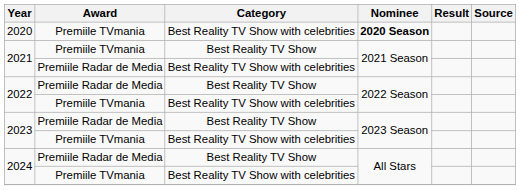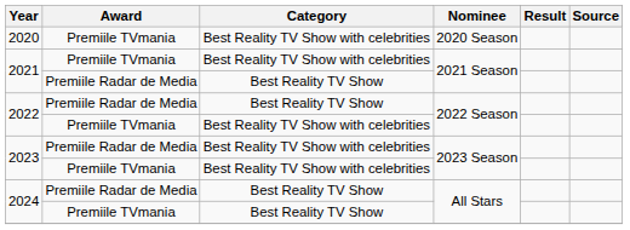2020 | Nominee: bold -> normal
2021 / Premiile TVmania | Category: Best Reality TV Show -> Best Reality TV Show with celebrities
2021 / Premiile Radar de Media | Category: Best Reality TV Show with celebrities -> Best Reality TV Show
2023 / Premiile Radar de Media | Category: Best Reality TV Show -> Best Reality TV Show with celebrities
2024 / Premiile TVmania | Category: Best Reality TV Show with celebrities -> Best Reality TV Show
